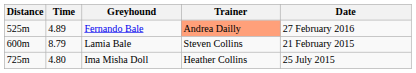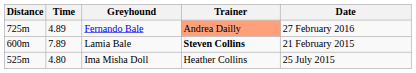Fernando Bale | Distance: 525m -> 725m
Lamia Bale | Time: 8.79 -> 7.89
Lamia Bale | Trainer: normal -> bold
Ima Misha Doll | Distance: 725m -> 525m
